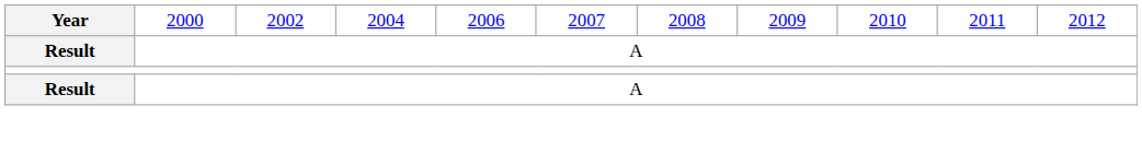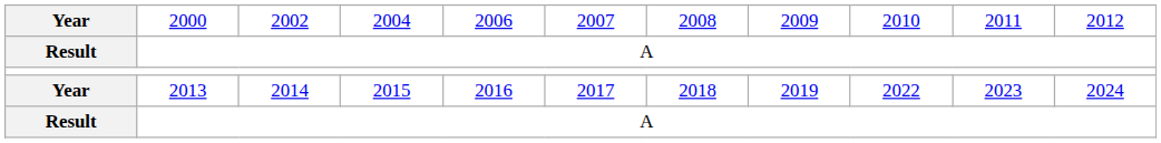+ row: Year | 2013 | 2014 | 2015 | 2016 | 2017 | 2018 | 2019 | 2022 | 2023 | 2024
